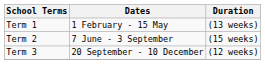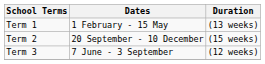Term 2 | Dates: 7 June - 3 September -> 20 September - 10 December
Term 3 | Dates: 20 September - 10 December -> 7 June - 3 September
